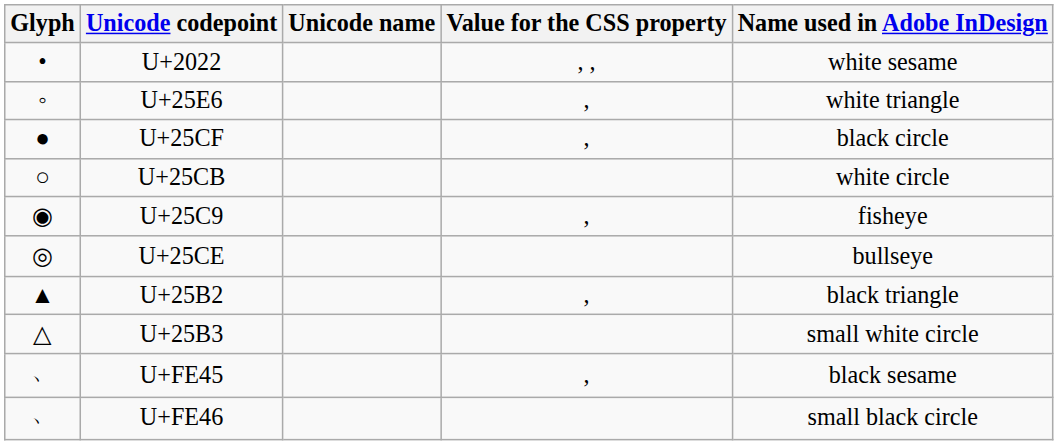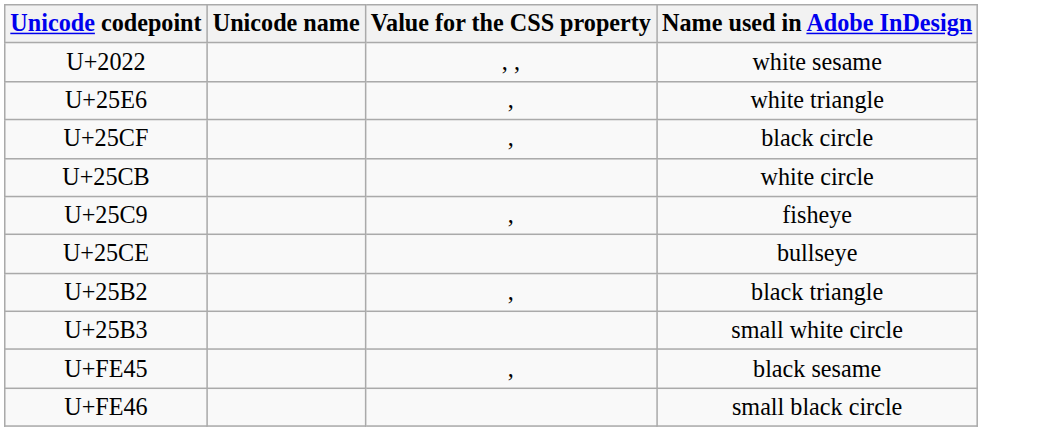- column: Glyph | • | ◦ | ● | ○ | ◉ | ◎ | ▲ | △ | ﹅ | ﹆
